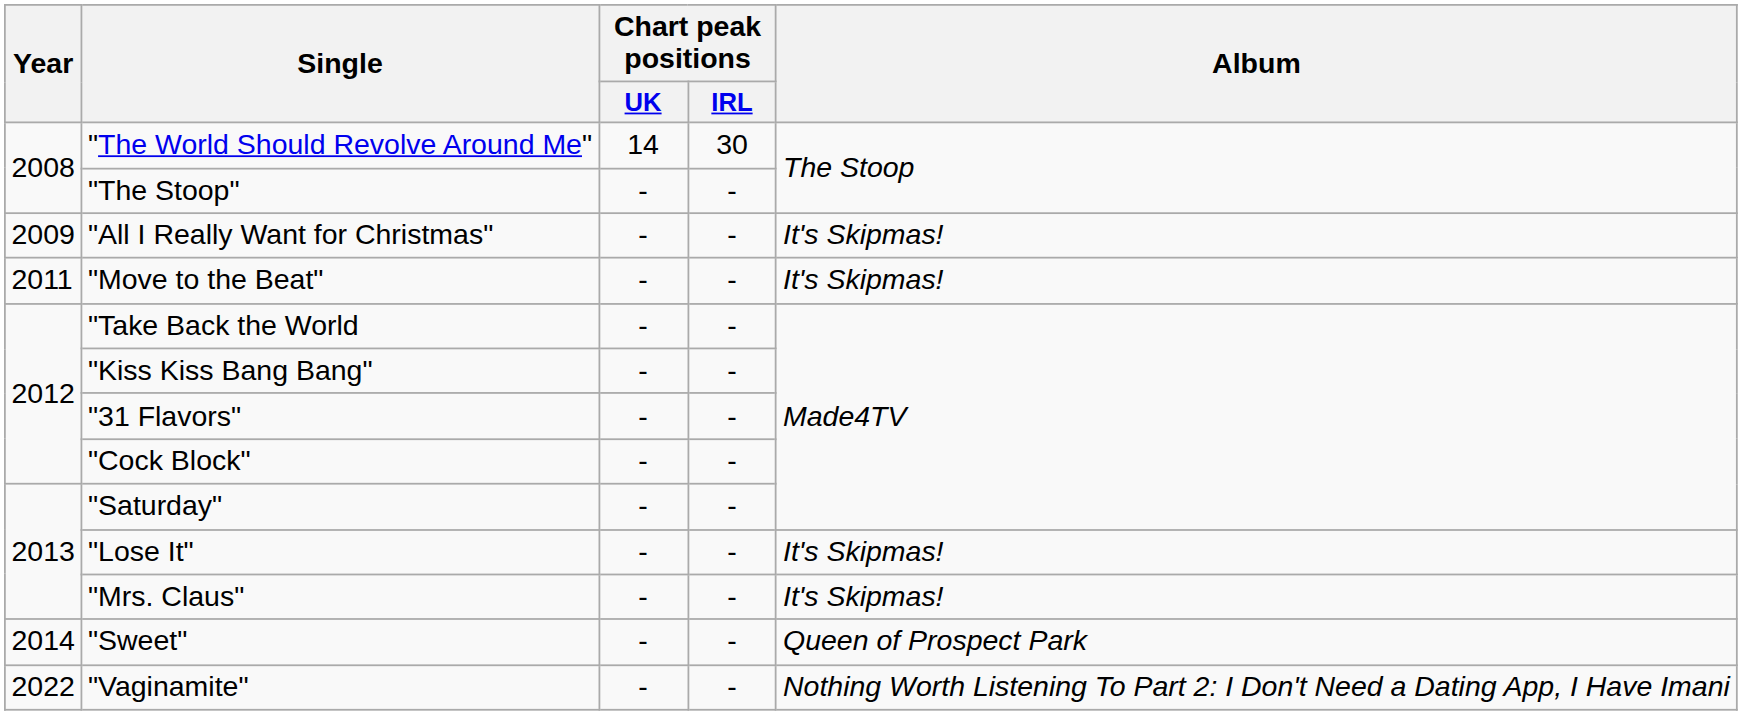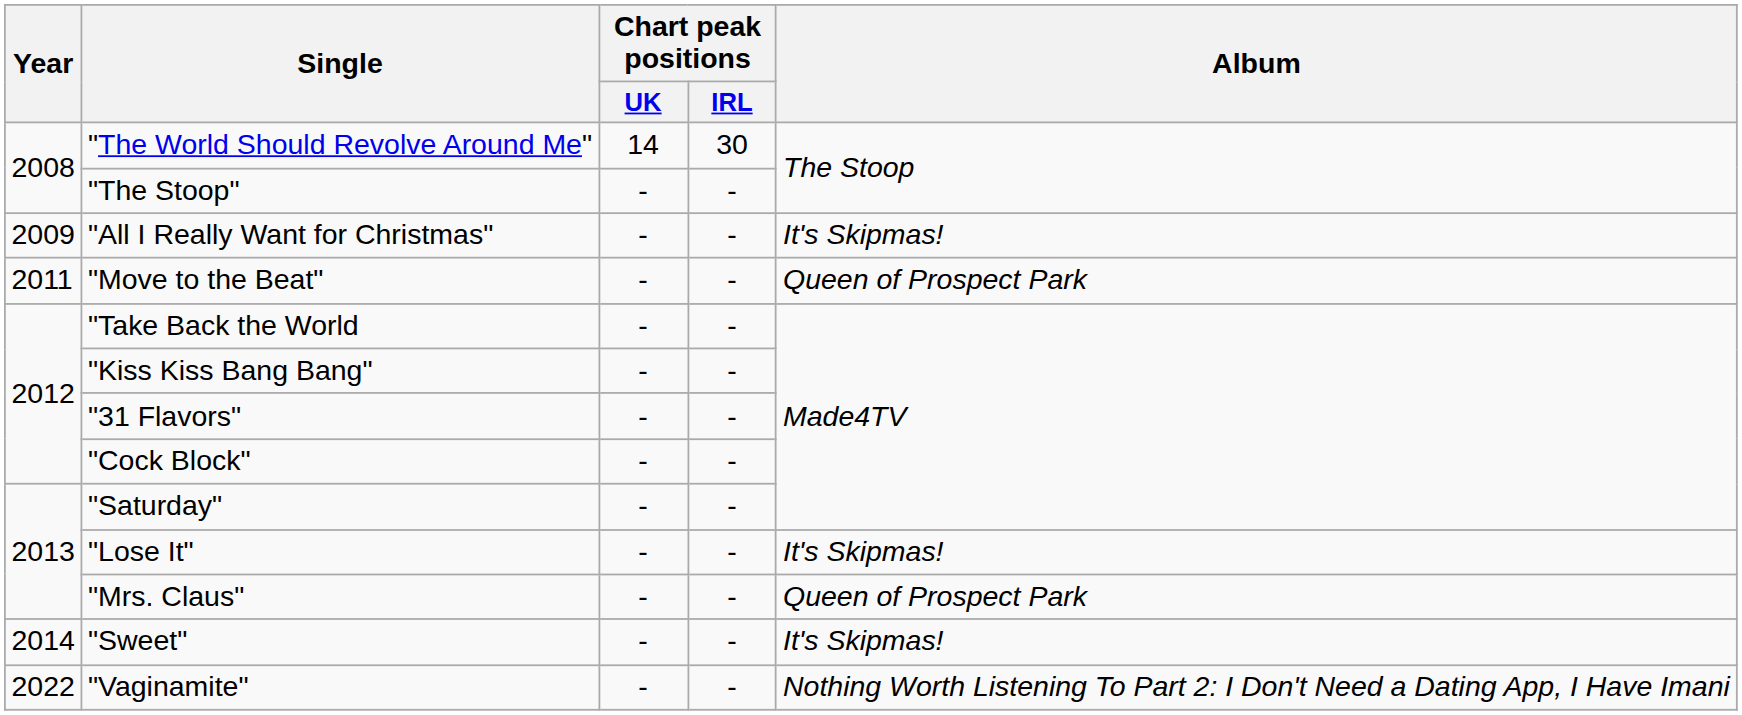"Move to the Beat" | Album: It's Skipmas! -> Queen of Prospect Park
"Mrs. Claus" | Album: It's Skipmas! -> Queen of Prospect Park
"Sweet" | Album: Queen of Prospect Park -> It's Skipmas!
